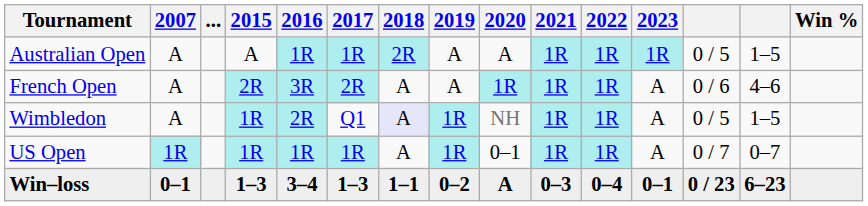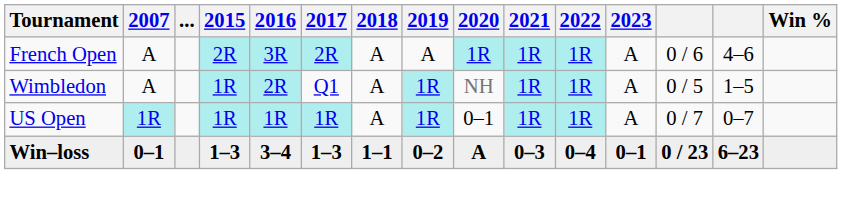- row: Australian Open | A | A | 1R | 1R | 2R | A | A | 1R | 1R | 1R | 0 / 5 | 1–5
Wimbledon | 2018: lavender background -> no background
